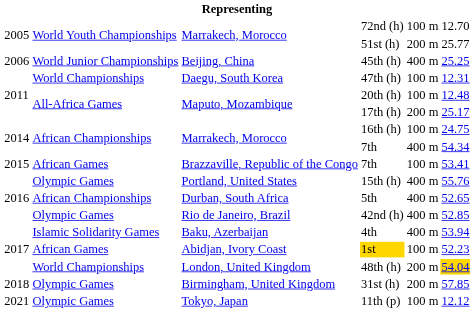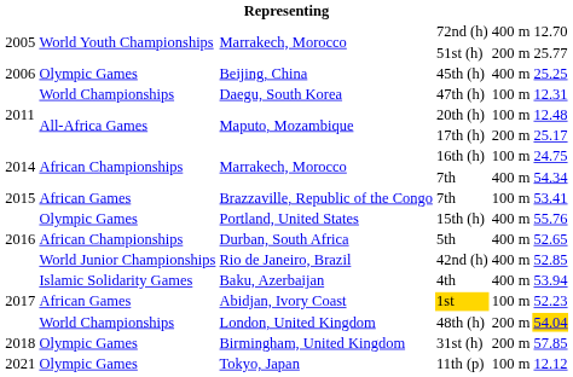72nd (h) | column 5: 100 m -> 400 m
45th (h) | column 2: World Junior Championships -> Olympic Games
42nd (h) | column 2: Olympic Games -> World Junior Championships
